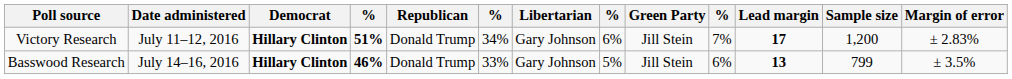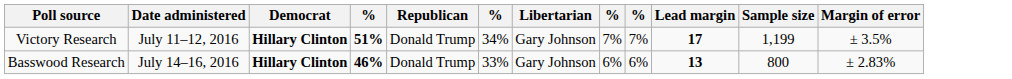- column: Green Party | Jill Stein | Jill Stein
Victory Research | column 8: 6% -> 7%
Victory Research | Sample size: 1,200 -> 1,199
Victory Research | Margin of error: ± 2.83% -> ± 3.5%
Basswood Research | column 8: 5% -> 6%
Basswood Research | Sample size: 799 -> 800
Basswood Research | Margin of error: ± 3.5% -> ± 2.83%
